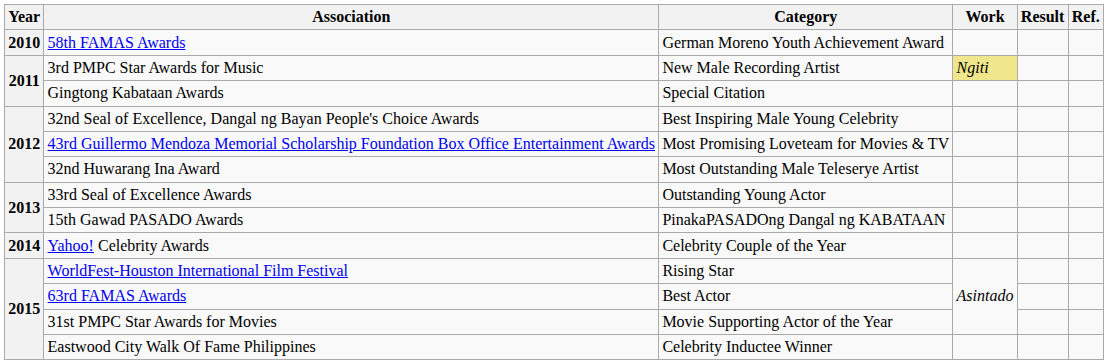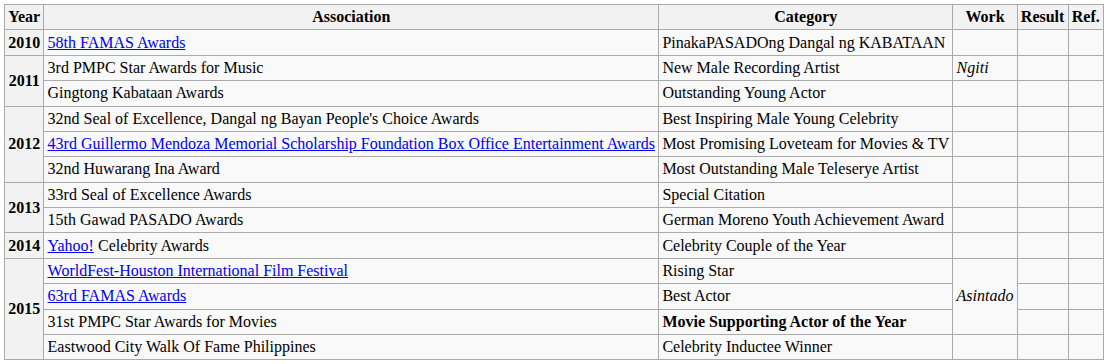58th FAMAS Awards | Category: German Moreno Youth Achievement Award -> PinakaPASADOng Dangal ng KABATAAN
3rd PMPC Star Awards for Music | Work: khaki background -> no background
Gingtong Kabataan Awards | Category: Special Citation -> Outstanding Young Actor
33rd Seal of Excellence Awards | Category: Outstanding Young Actor -> Special Citation
15th Gawad PASADO Awards | Category: PinakaPASADOng Dangal ng KABATAAN -> German Moreno Youth Achievement Award
31st PMPC Star Awards for Movies | Category: normal -> bold
